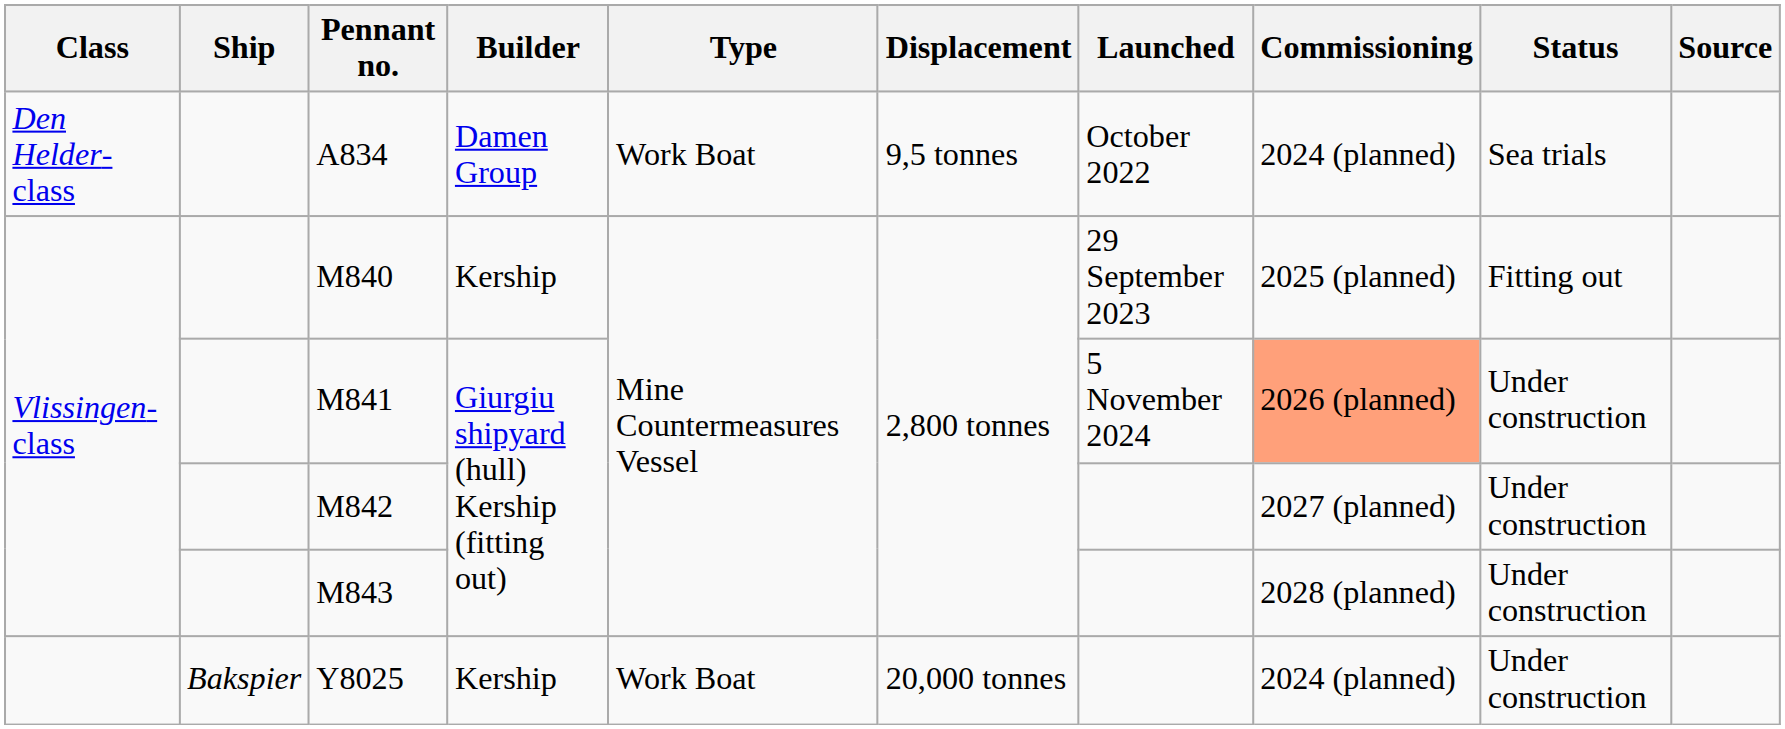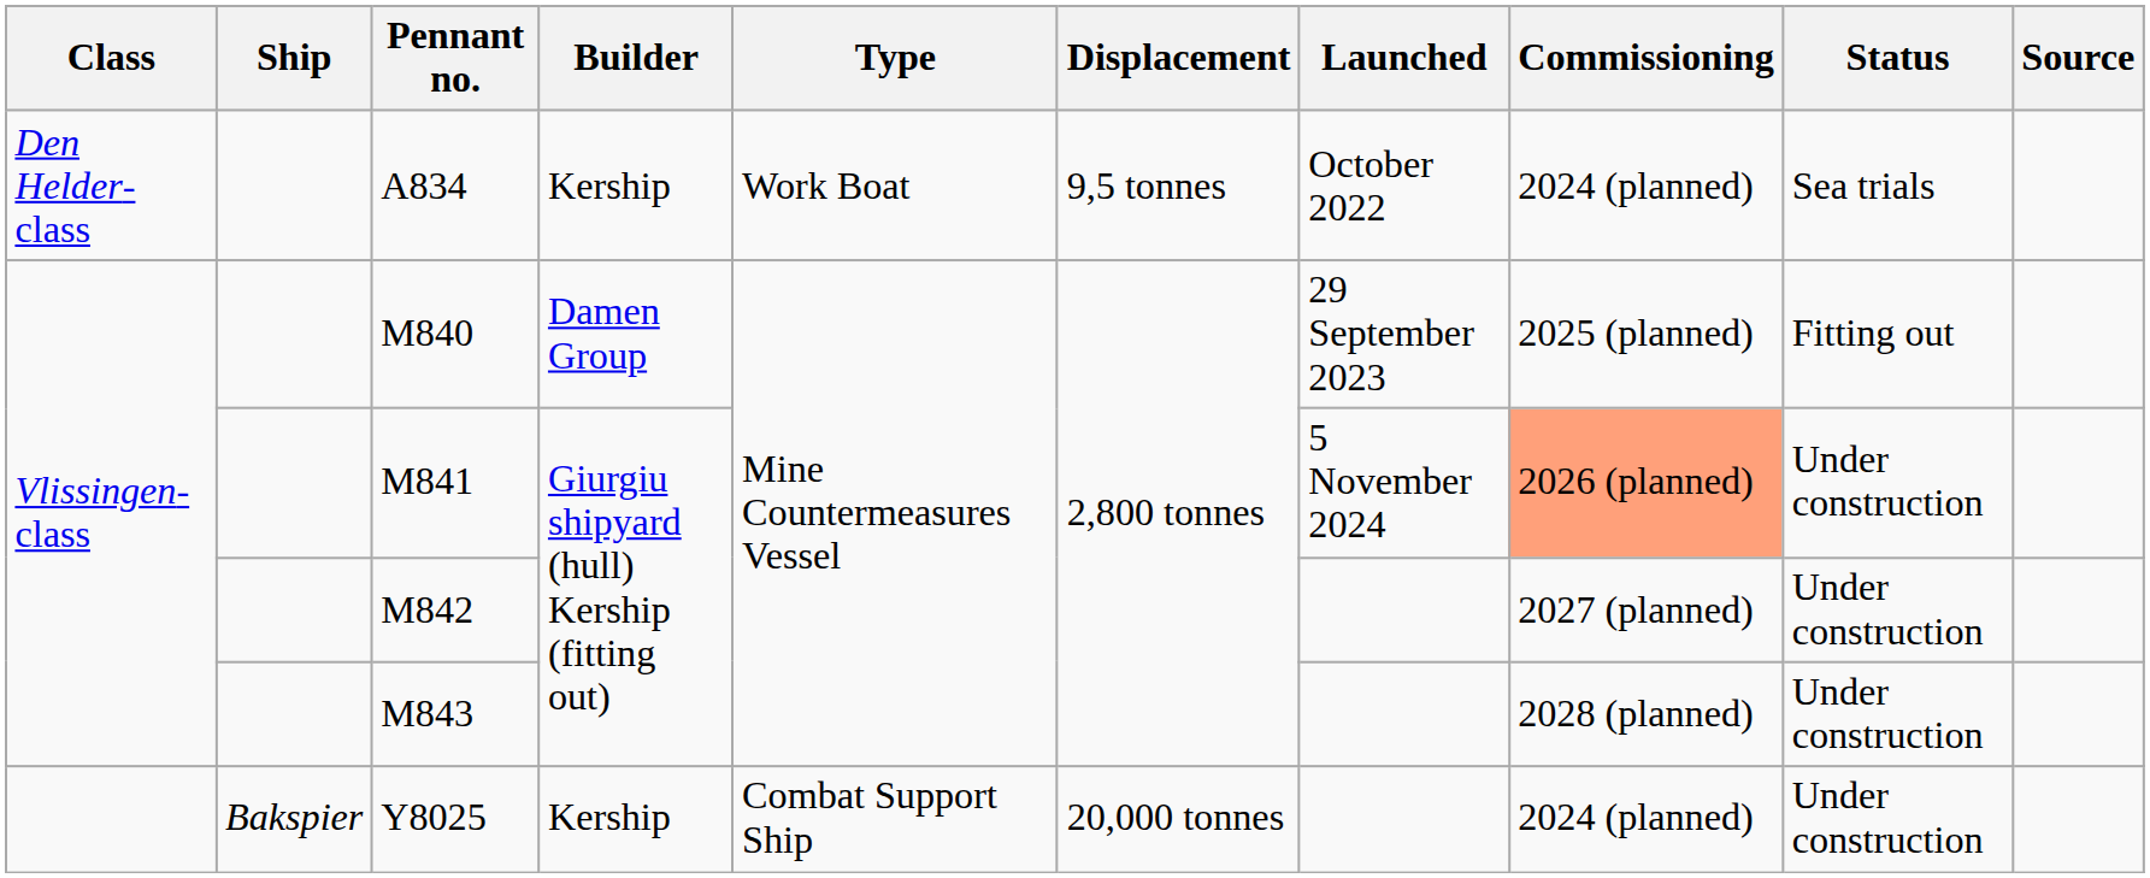A834 | Builder: Damen Group -> Kership
M840 | Builder: Kership -> Damen Group
Y8025 | Type: Work Boat -> Combat Support Ship
